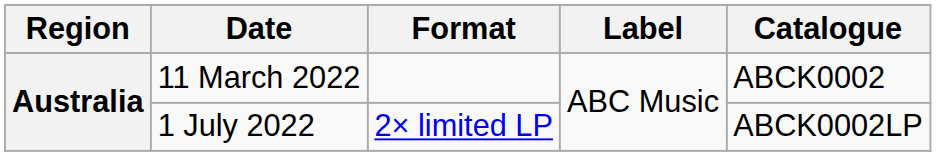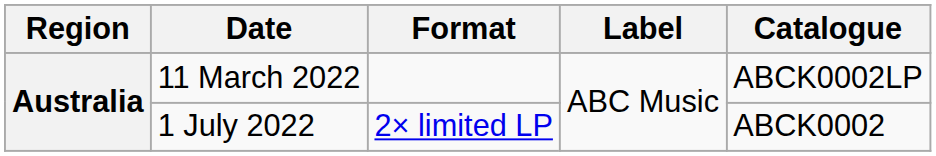11 March 2022 | Catalogue: ABCK0002 -> ABCK0002LP
1 July 2022 | Catalogue: ABCK0002LP -> ABCK0002
